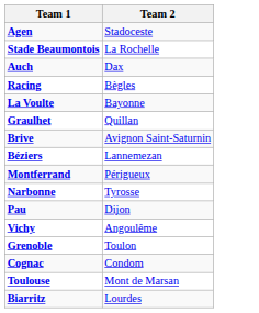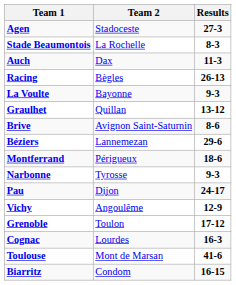+ column: Results | 27-3 | 8-3 | 11-3 | 26-13 | 9-3 | 13-12 | 8-6 | 29-6 | 18-6 | 9-3 | 24-17 | 12-9 | 17-12 | 16-3 | 41-6 | 16-15
Cognac | Team 2: Condom -> Lourdes
Biarritz | Team 2: Lourdes -> Condom
